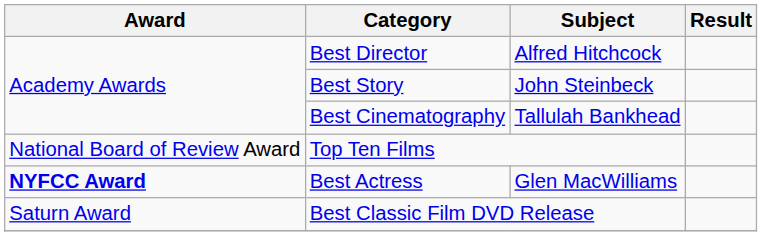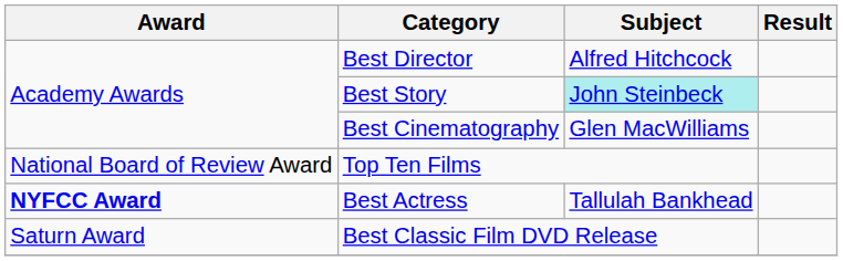Best Story | Subject: no background -> paleturquoise background
Best Cinematography | Subject: Tallulah Bankhead -> Glen MacWilliams
Best Actress | Subject: Glen MacWilliams -> Tallulah Bankhead
